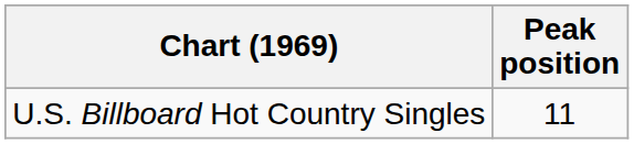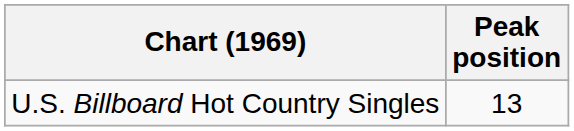U.S. Billboard Hot Country Singles | Peak position: 11 -> 13
